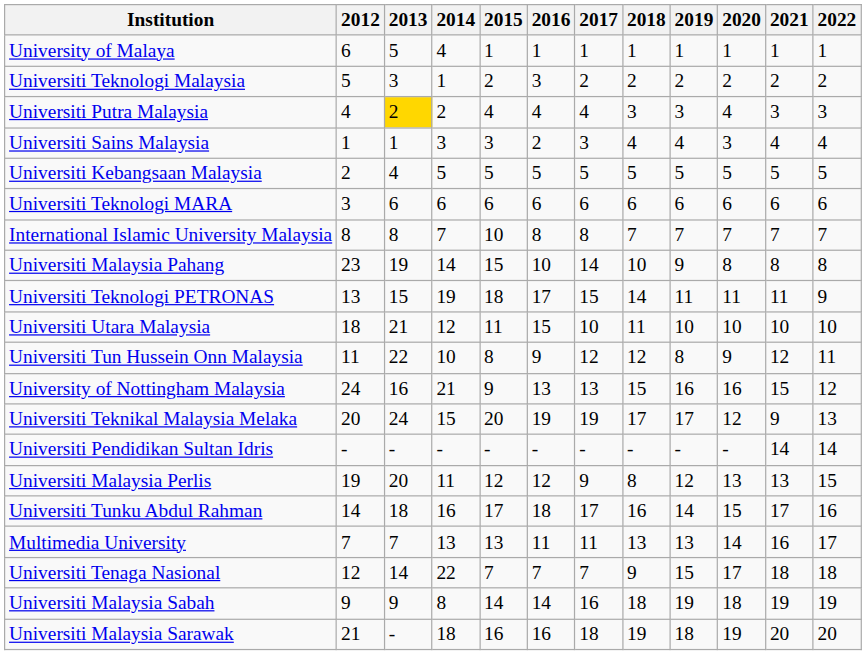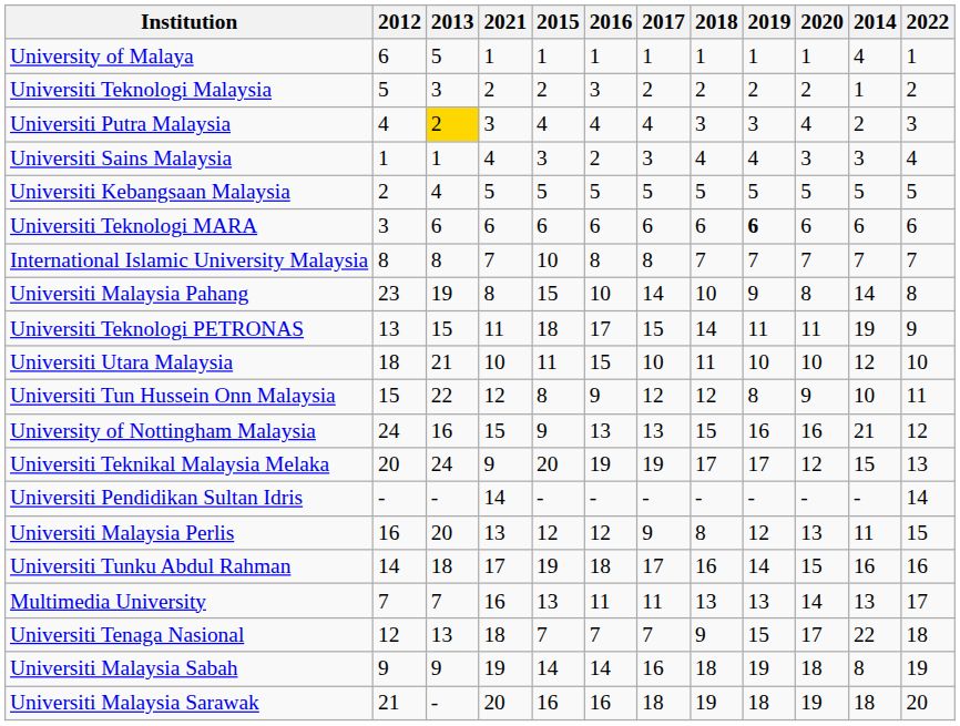columns swapped: 2014 <-> 2021
Universiti Teknologi MARA | 2019: normal -> bold
Universiti Tun Hussein Onn Malaysia | 2012: 11 -> 15
Universiti Malaysia Perlis | 2012: 19 -> 16
Universiti Tunku Abdul Rahman | 2015: 17 -> 19
Universiti Tenaga Nasional | 2013: 14 -> 13
